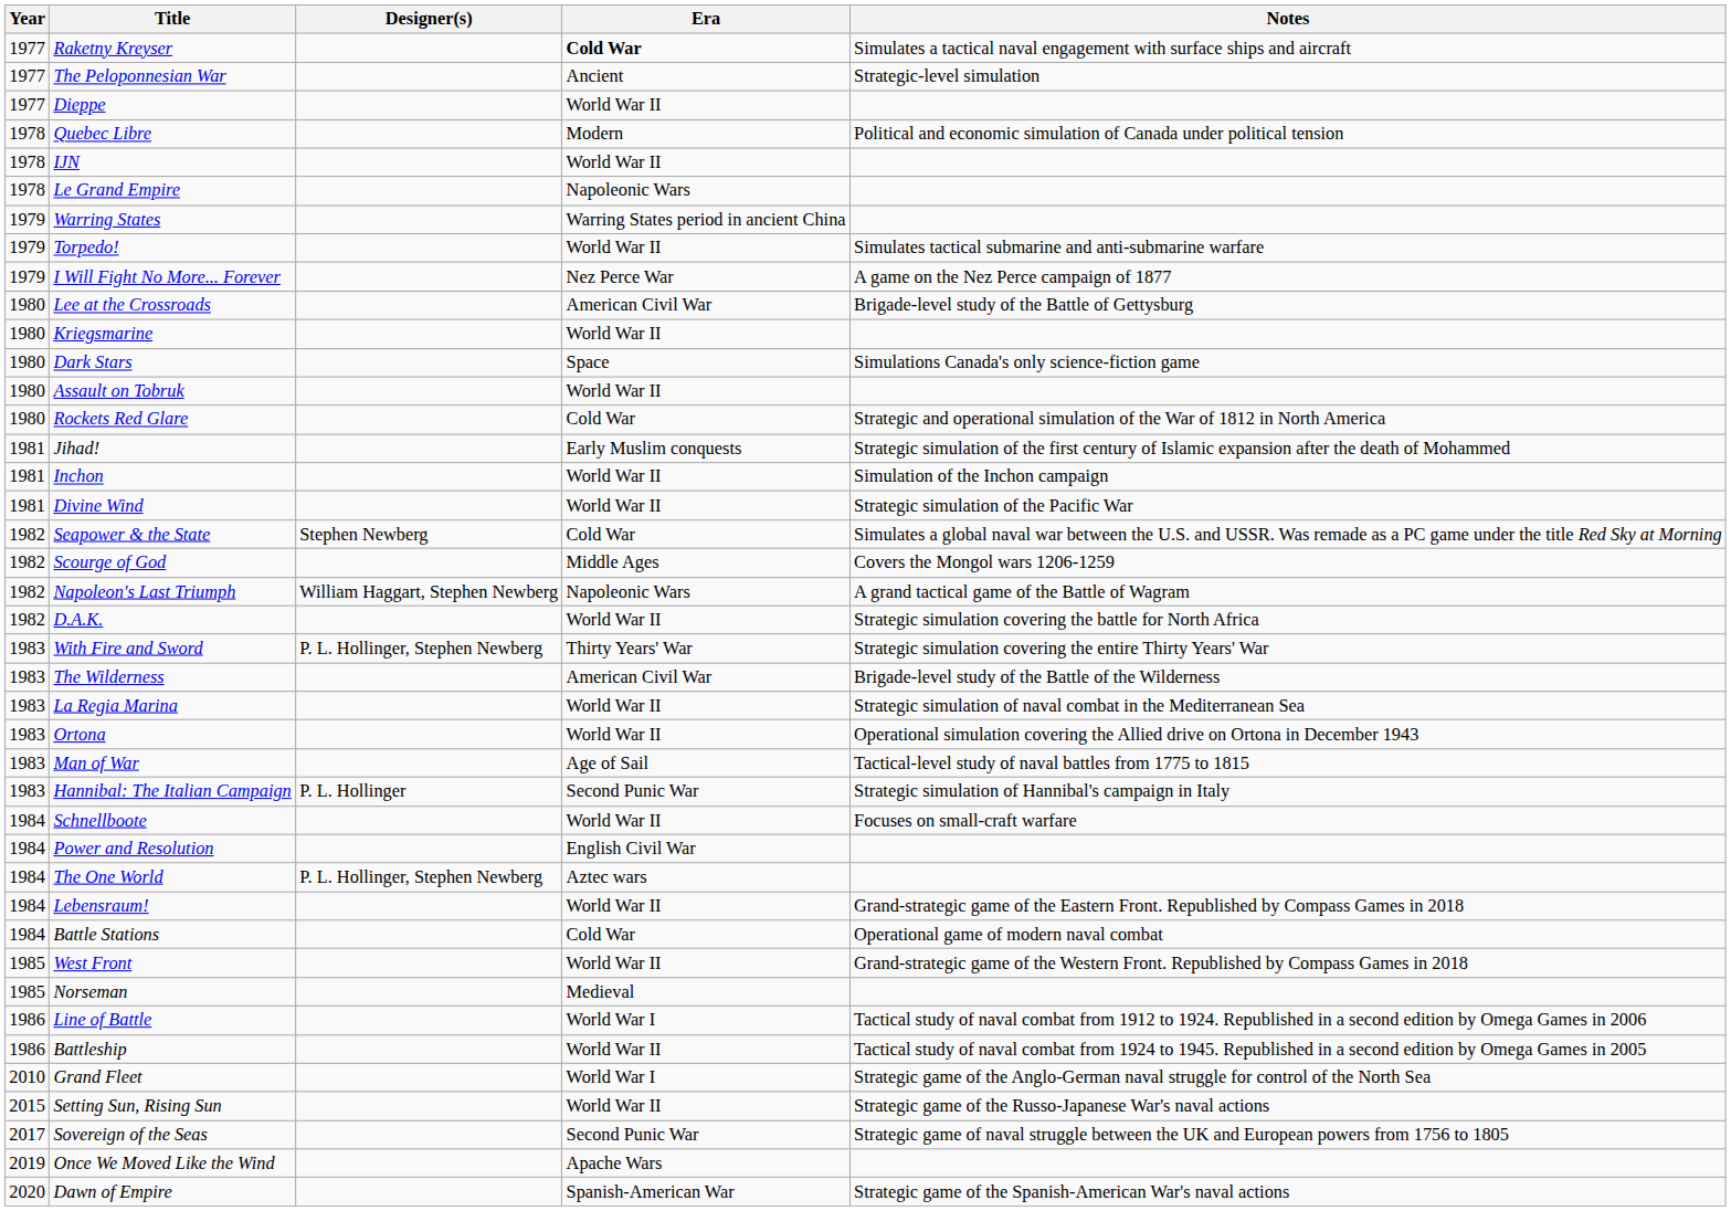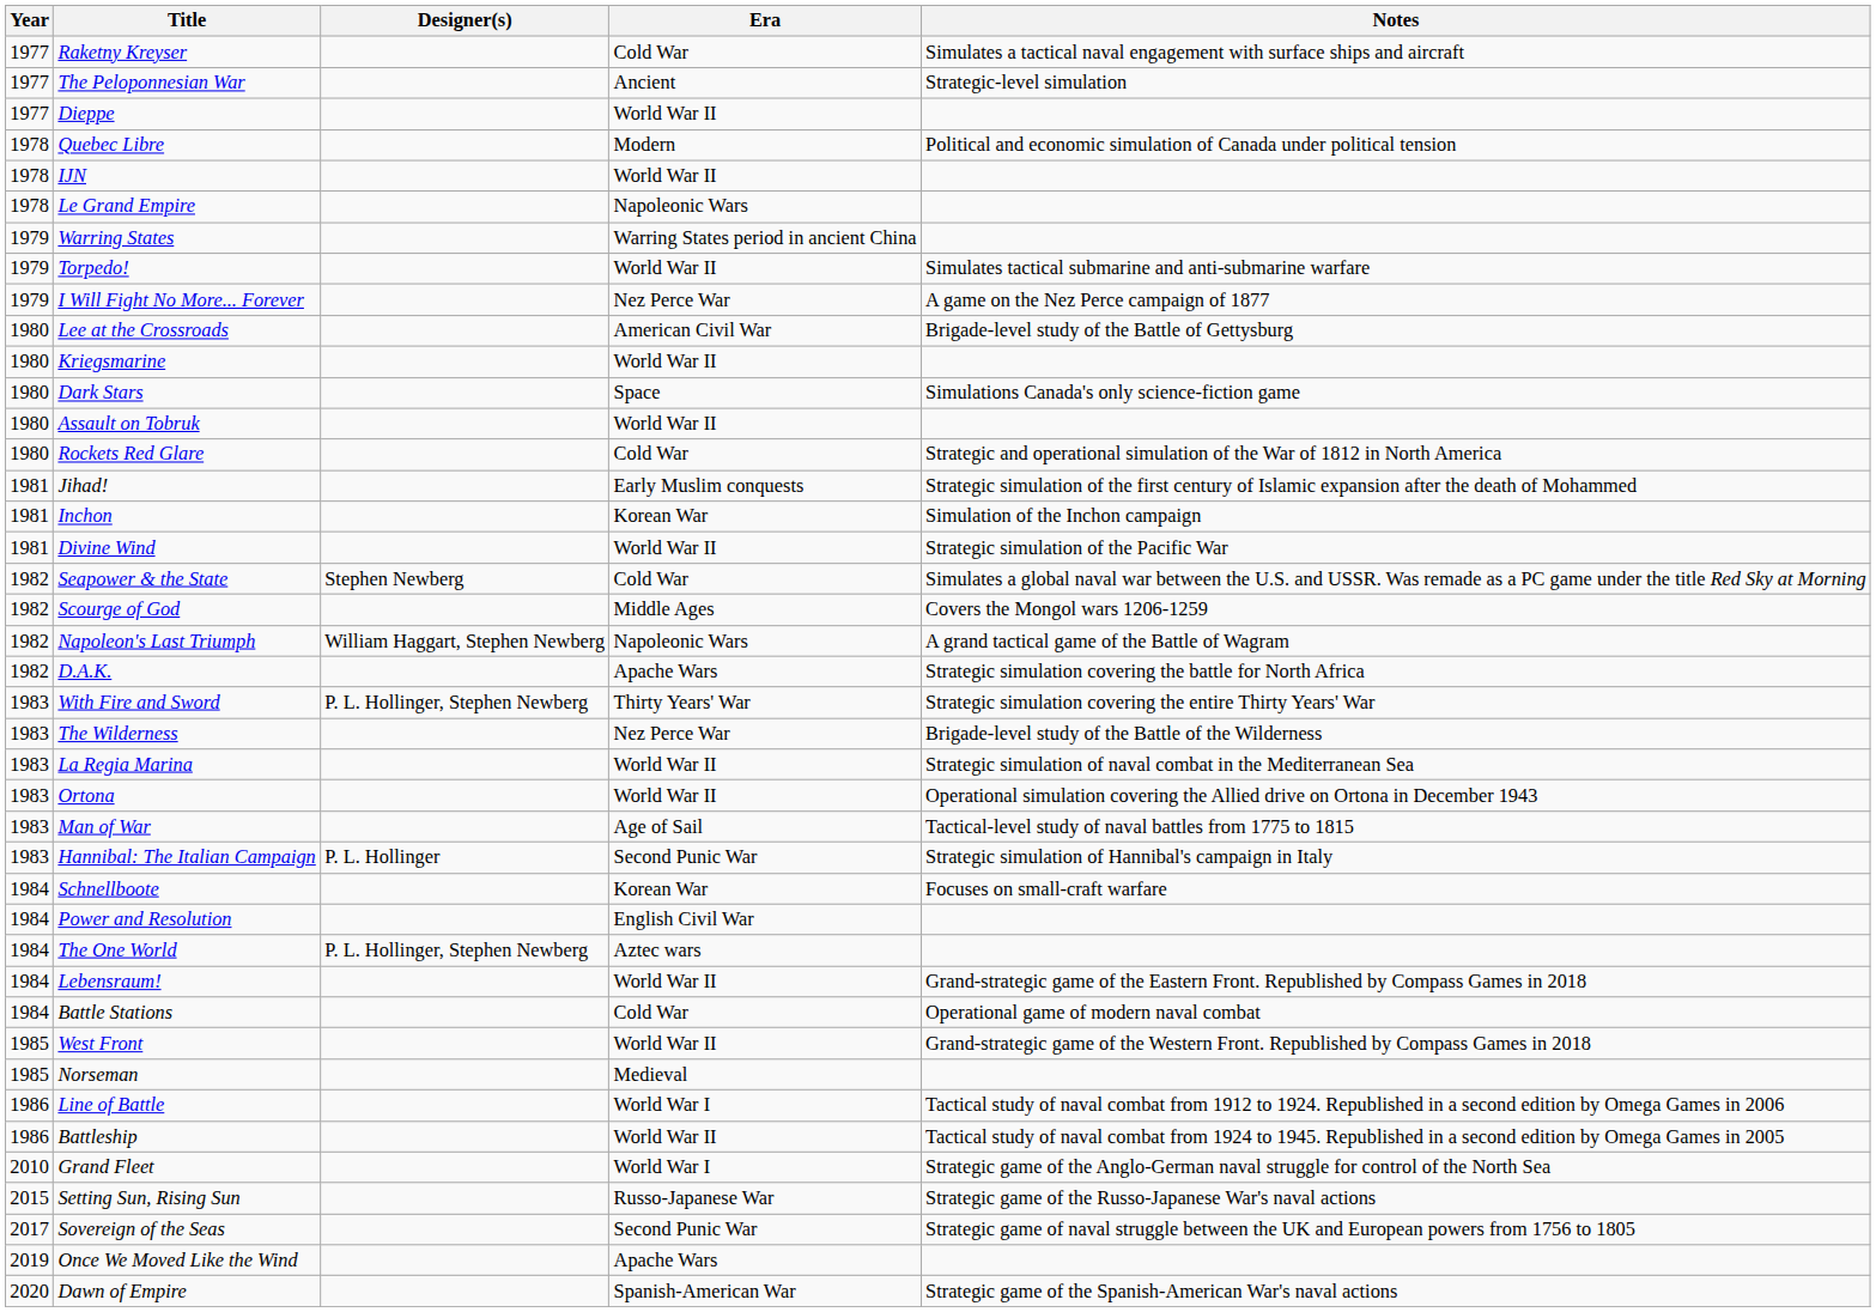Raketny Kreyser | Era: bold -> normal
Inchon | Era: World War II -> Korean War
D.A.K. | Era: World War II -> Apache Wars
The Wilderness | Era: American Civil War -> Nez Perce War
Schnellboote | Era: World War II -> Korean War
Setting Sun, Rising Sun | Era: World War II -> Russo-Japanese War
